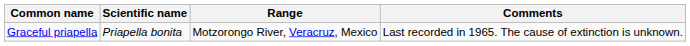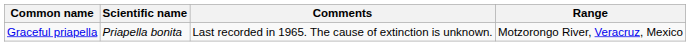columns swapped: Range <-> Comments
